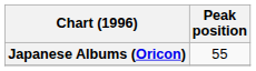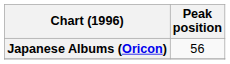Japanese Albums (Oricon) | Peak position: 55 -> 56
